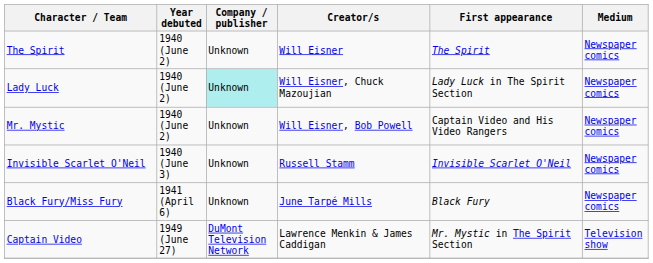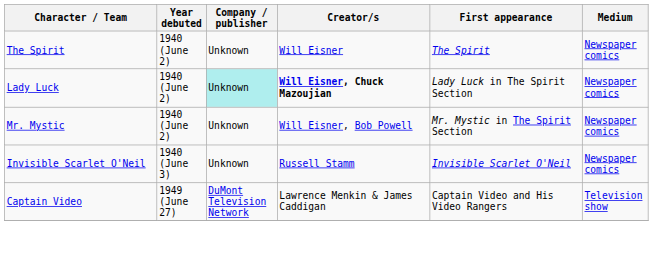Lady Luck | Creator/s: normal -> bold
Mr. Mystic | First appearance: Captain Video and His Video Rangers -> Mr. Mystic in The Spirit Section
- row: Black Fury/Miss Fury | 1941 (April 6) | Unknown | June Tarpé Mills | Black Fury | Newspaper comics
Captain Video | First appearance: Mr. Mystic in The Spirit Section -> Captain Video and His Video Rangers
